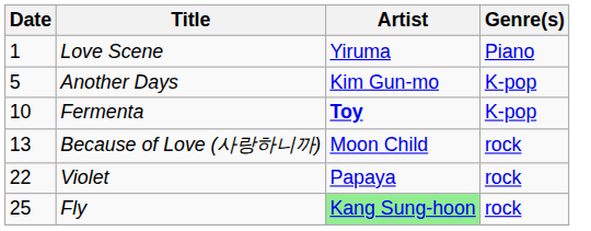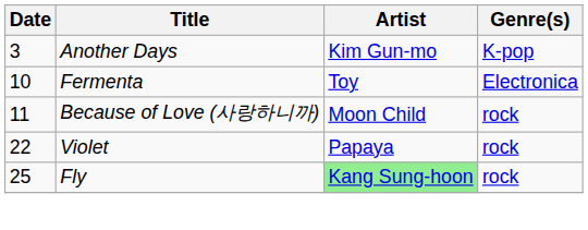- row: 1 | Love Scene | Yiruma | Piano
Another Days | Date: 5 -> 3
Fermenta | Artist: bold -> normal
Fermenta | Genre(s): K-pop -> Electronica
Because of Love (사랑하니까) | Date: 13 -> 11
